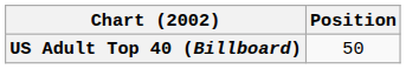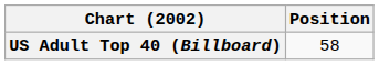US Adult Top 40 (Billboard) | Position: 50 -> 58
